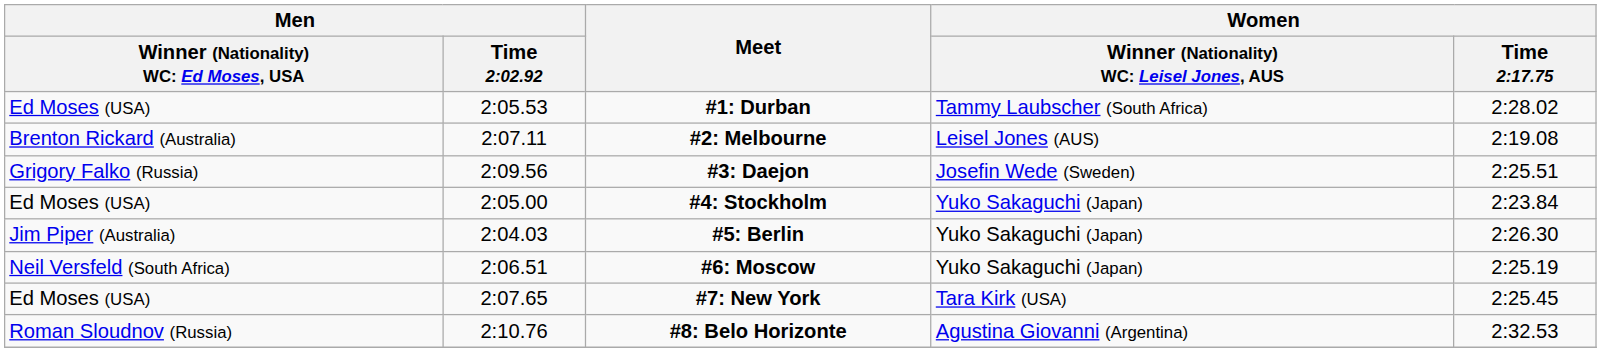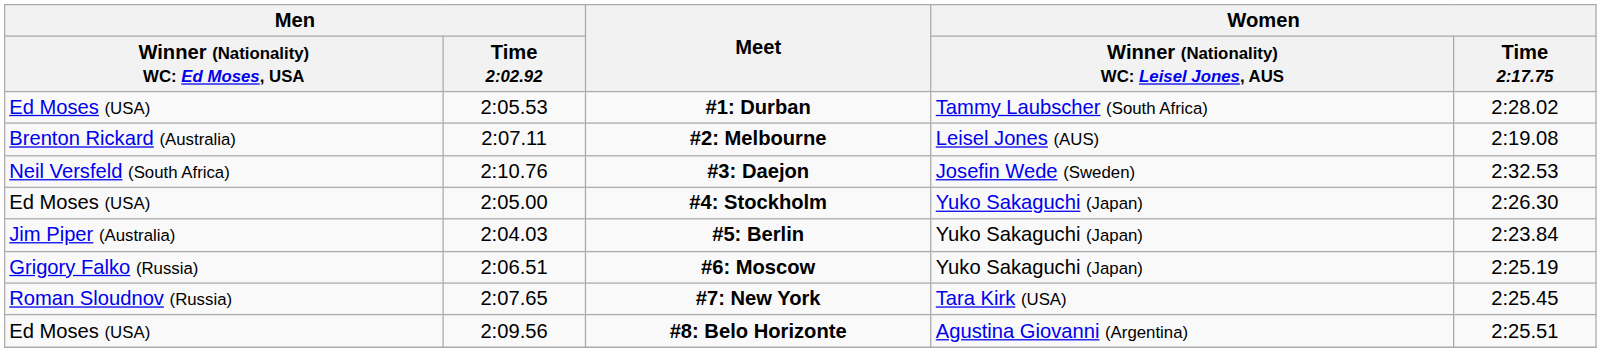#3: Daejon | column 1: Grigory Falko (Russia) -> Neil Versfeld (South Africa)
#3: Daejon | Men / Time 2:02.92: 2:09.56 -> 2:10.76
#3: Daejon | Women / Time 2:17.75: 2:25.51 -> 2:32.53
#4: Stockholm | Women / Time 2:17.75: 2:23.84 -> 2:26.30
#5: Berlin | Women / Time 2:17.75: 2:26.30 -> 2:23.84
#6: Moscow | column 1: Neil Versfeld (South Africa) -> Grigory Falko (Russia)
#7: New York | column 1: Ed Moses (USA) -> Roman Sloudnov (Russia)
#8: Belo Horizonte | column 1: Roman Sloudnov (Russia) -> Ed Moses (USA)
#8: Belo Horizonte | Men / Time 2:02.92: 2:10.76 -> 2:09.56
#8: Belo Horizonte | Women / Time 2:17.75: 2:32.53 -> 2:25.51
